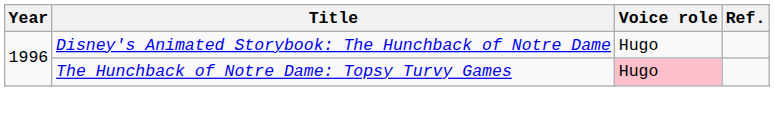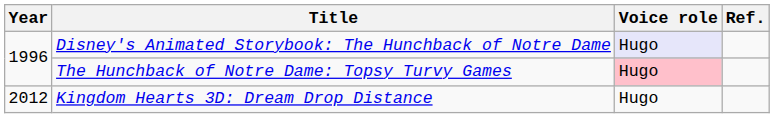Disney's Animated Storybook: The Hunchback of Notre Dame | Voice role: no background -> lavender background
+ row: 2012 | Kingdom Hearts 3D: Dream Drop Distance | Hugo
